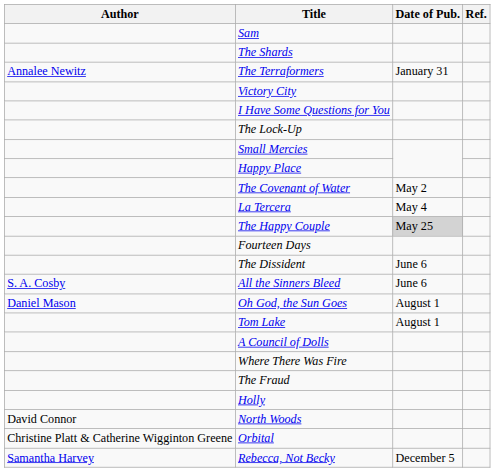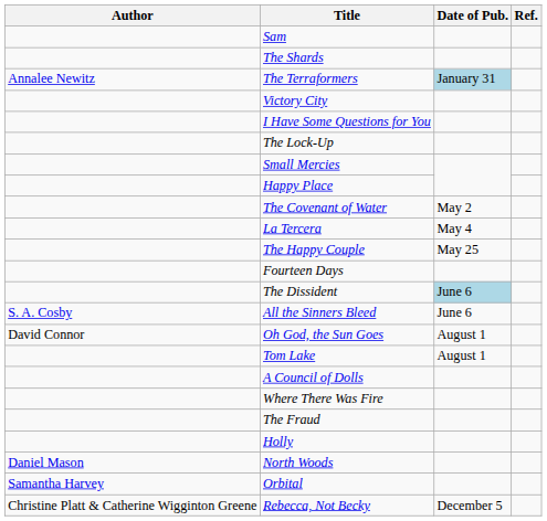The Terraformers | Date of Pub.: no background -> lightblue background
The Happy Couple | Date of Pub.: lightgrey background -> no background
The Dissident | Date of Pub.: no background -> lightblue background
Oh God, the Sun Goes | Author: Daniel Mason -> David Connor
North Woods | Author: David Connor -> Daniel Mason
Orbital | Author: Christine Platt & Catherine Wigginton Greene -> Samantha Harvey
Rebecca, Not Becky | Author: Samantha Harvey -> Christine Platt & Catherine Wigginton Greene
